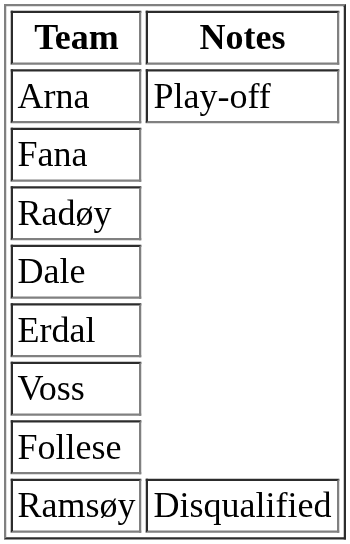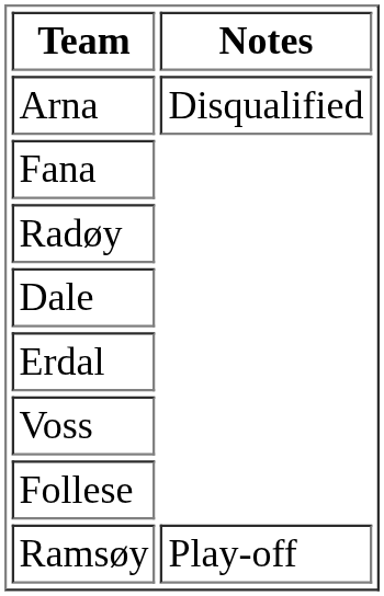Arna | Notes: Play-off -> Disqualified
Ramsøy | Notes: Disqualified -> Play-off
